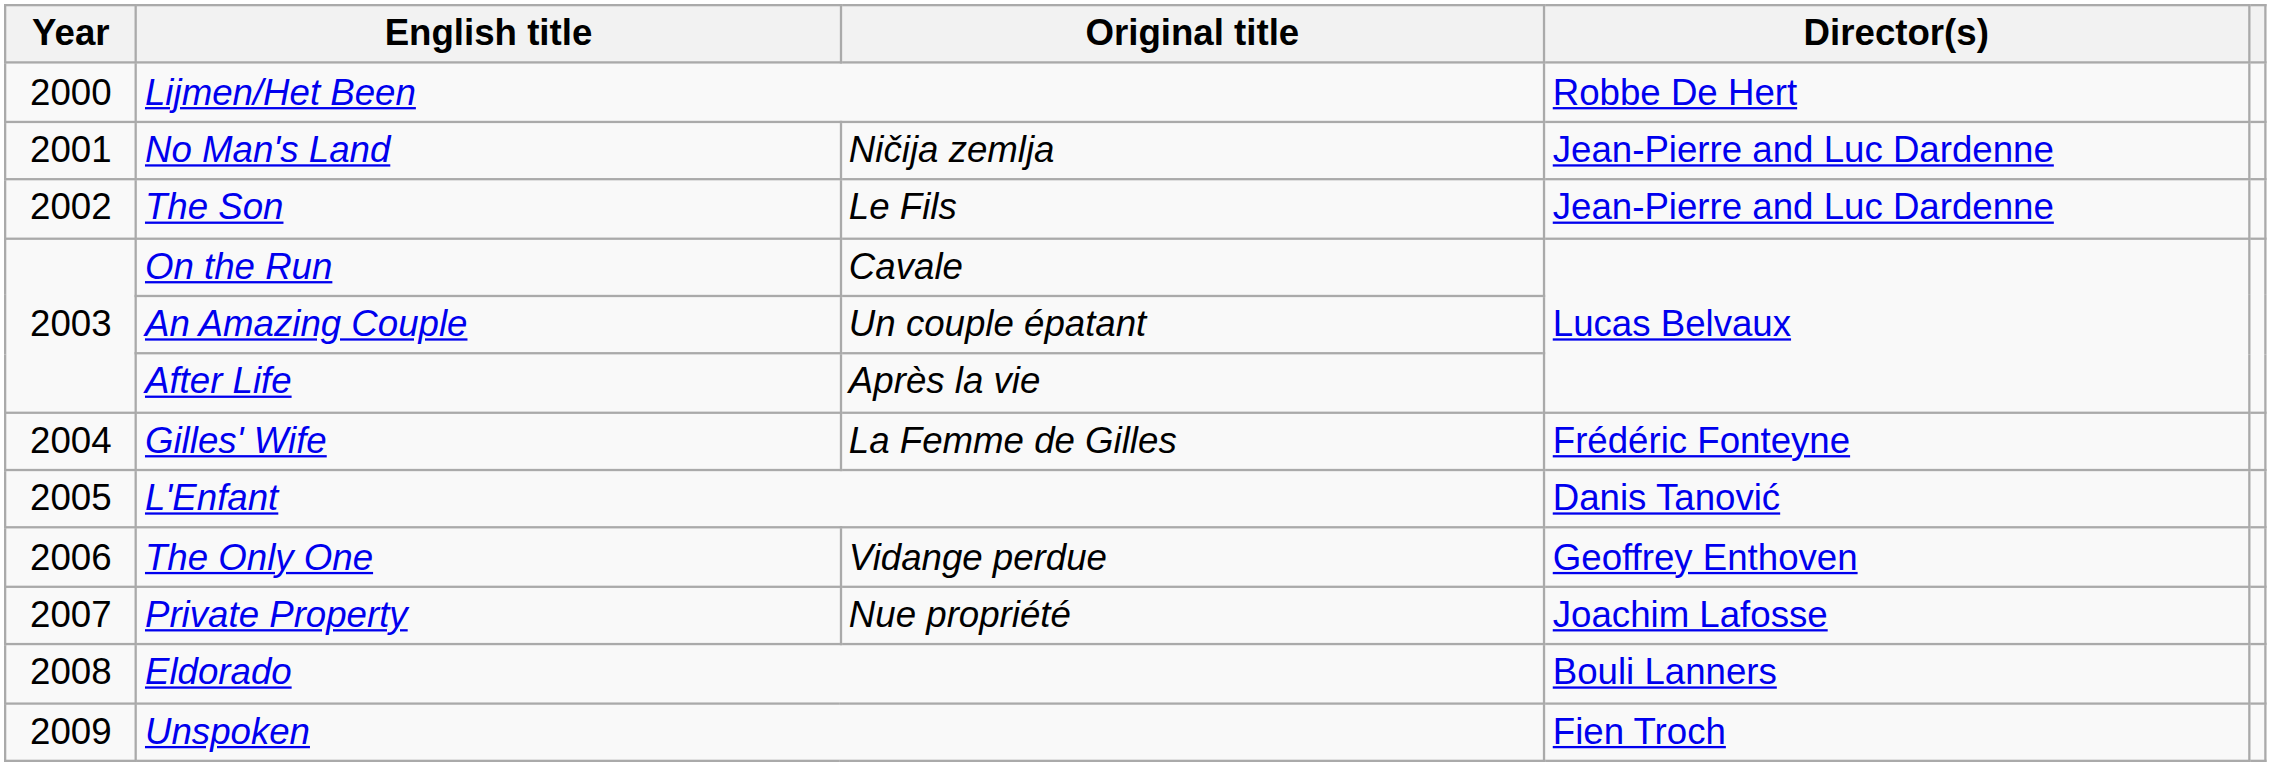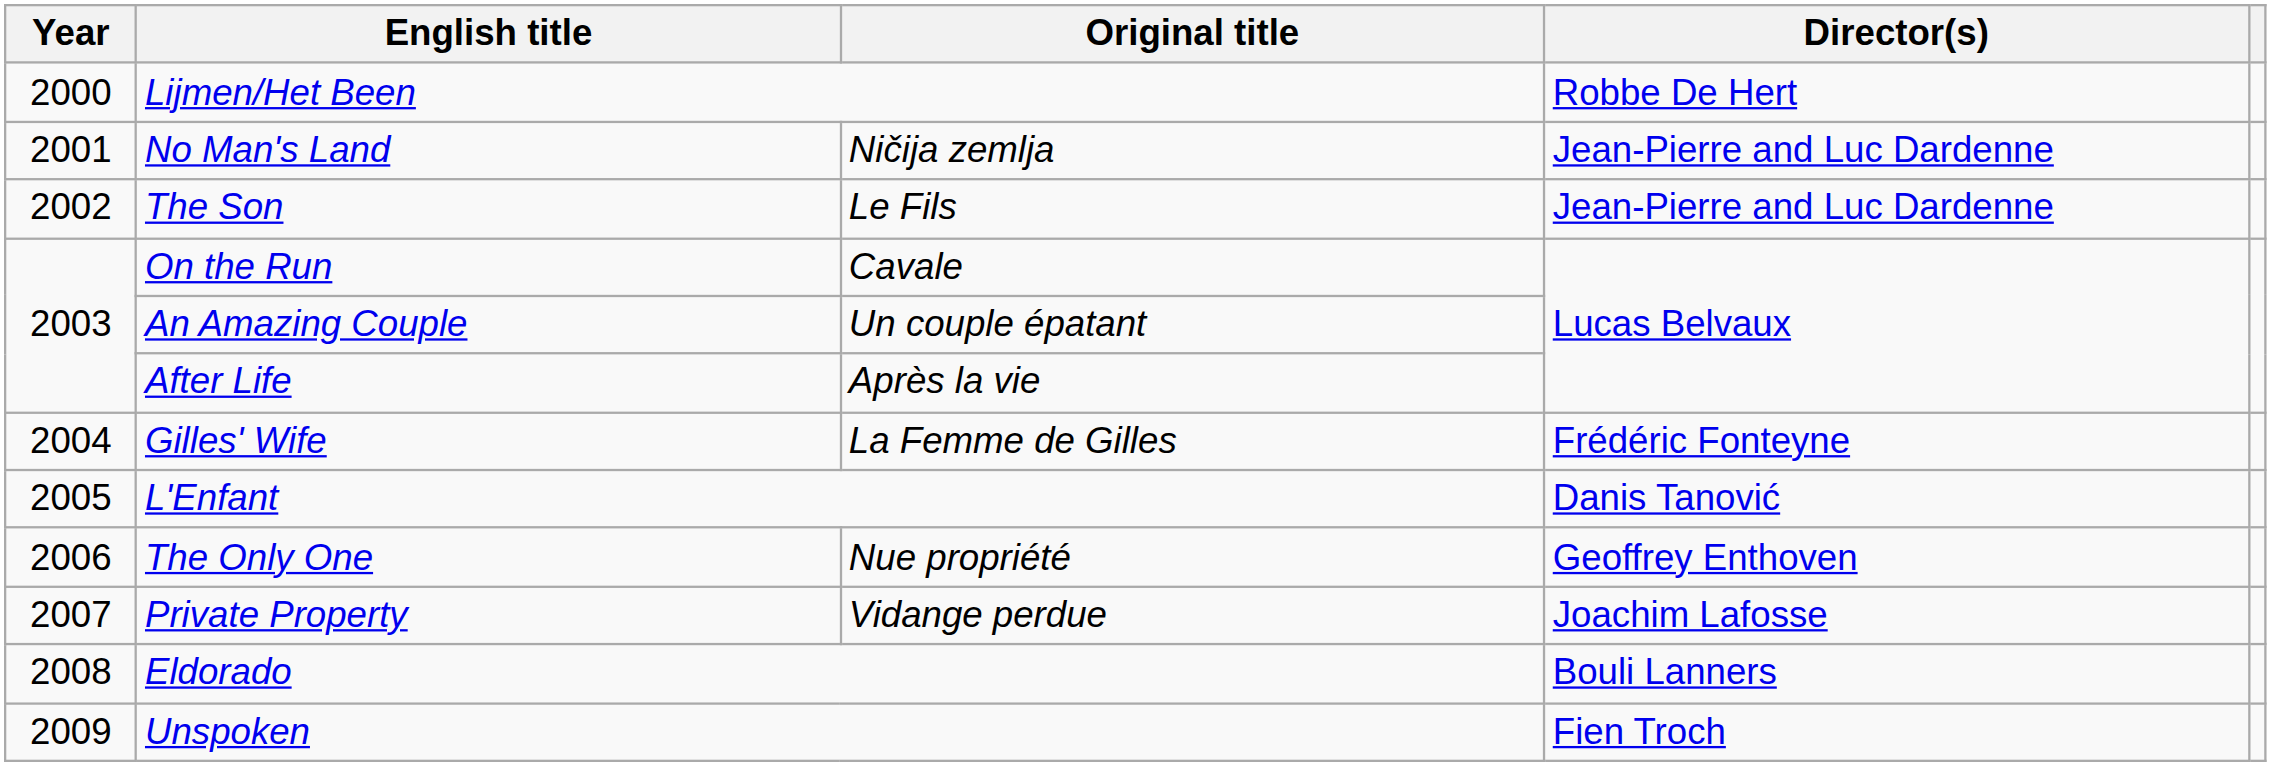The Only One | Original title: Vidange perdue -> Nue propriété
Private Property | Original title: Nue propriété -> Vidange perdue
